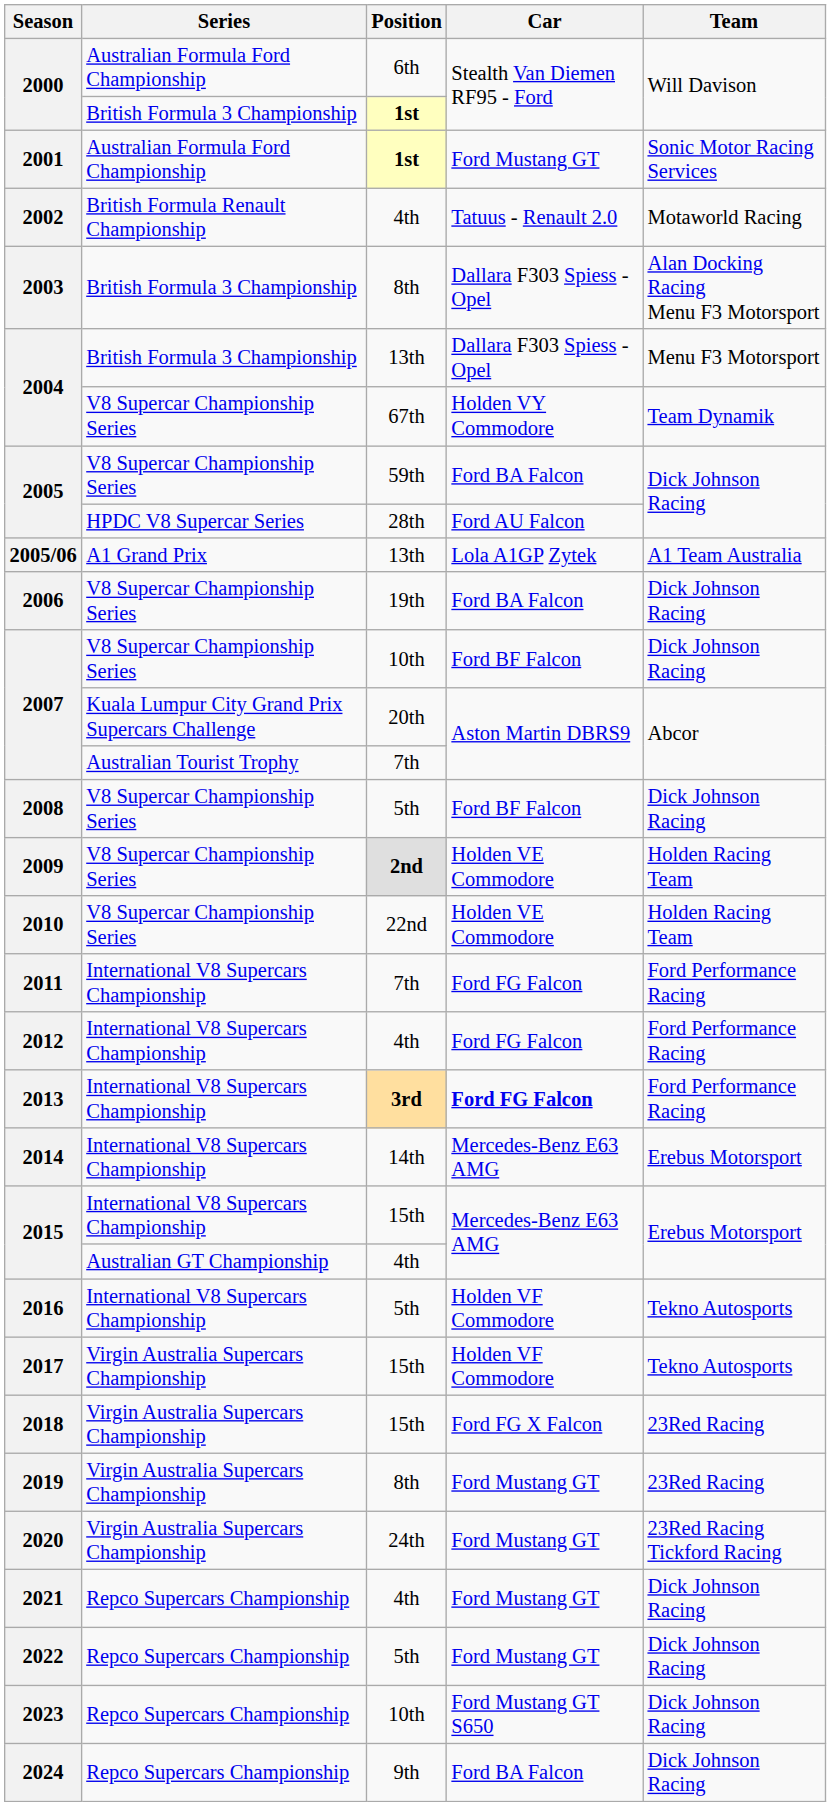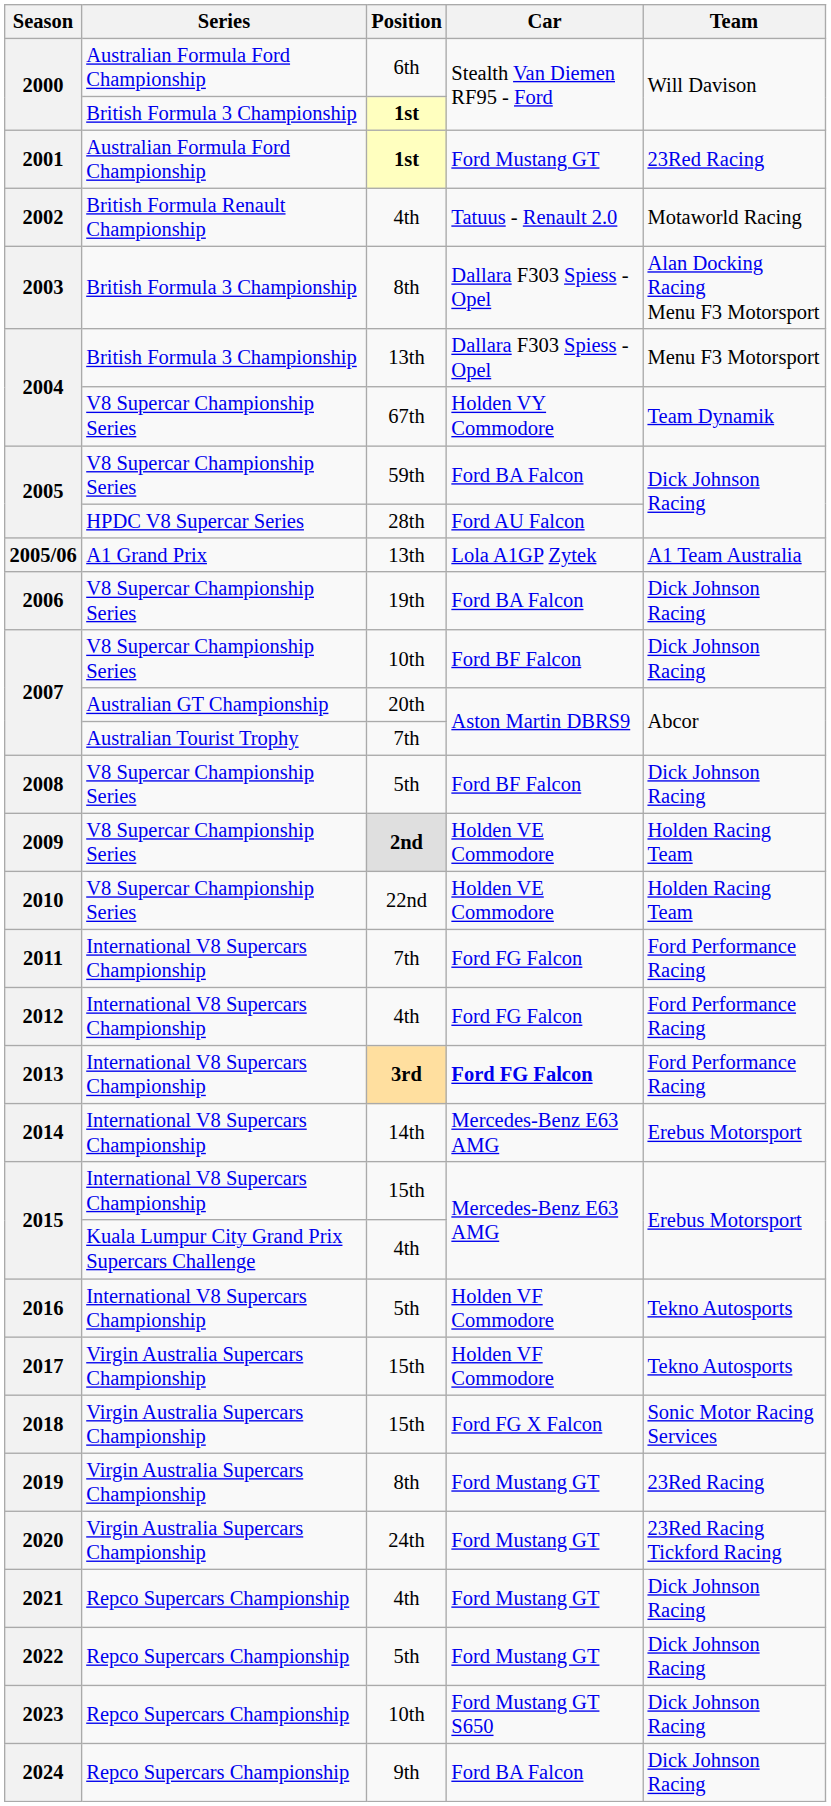2001 | Team: Sonic Motor Racing Services -> 23Red Racing
2007 / 20th | Series: Kuala Lumpur City Grand Prix Supercars Challenge -> Australian GT Championship
2015 / 4th | Series: Australian GT Championship -> Kuala Lumpur City Grand Prix Supercars Challenge
2018 | Team: 23Red Racing -> Sonic Motor Racing Services
